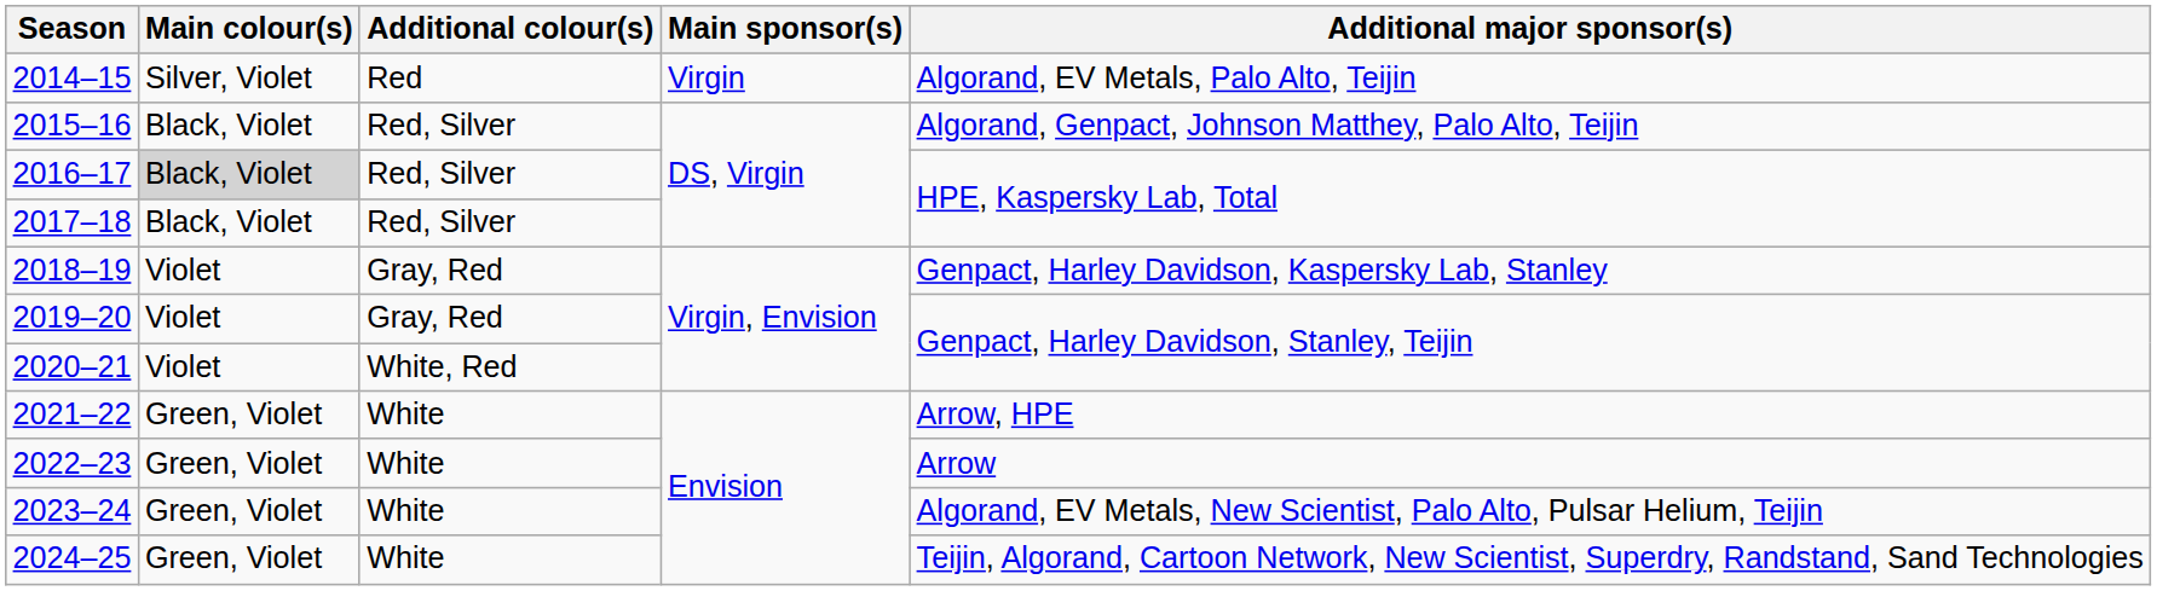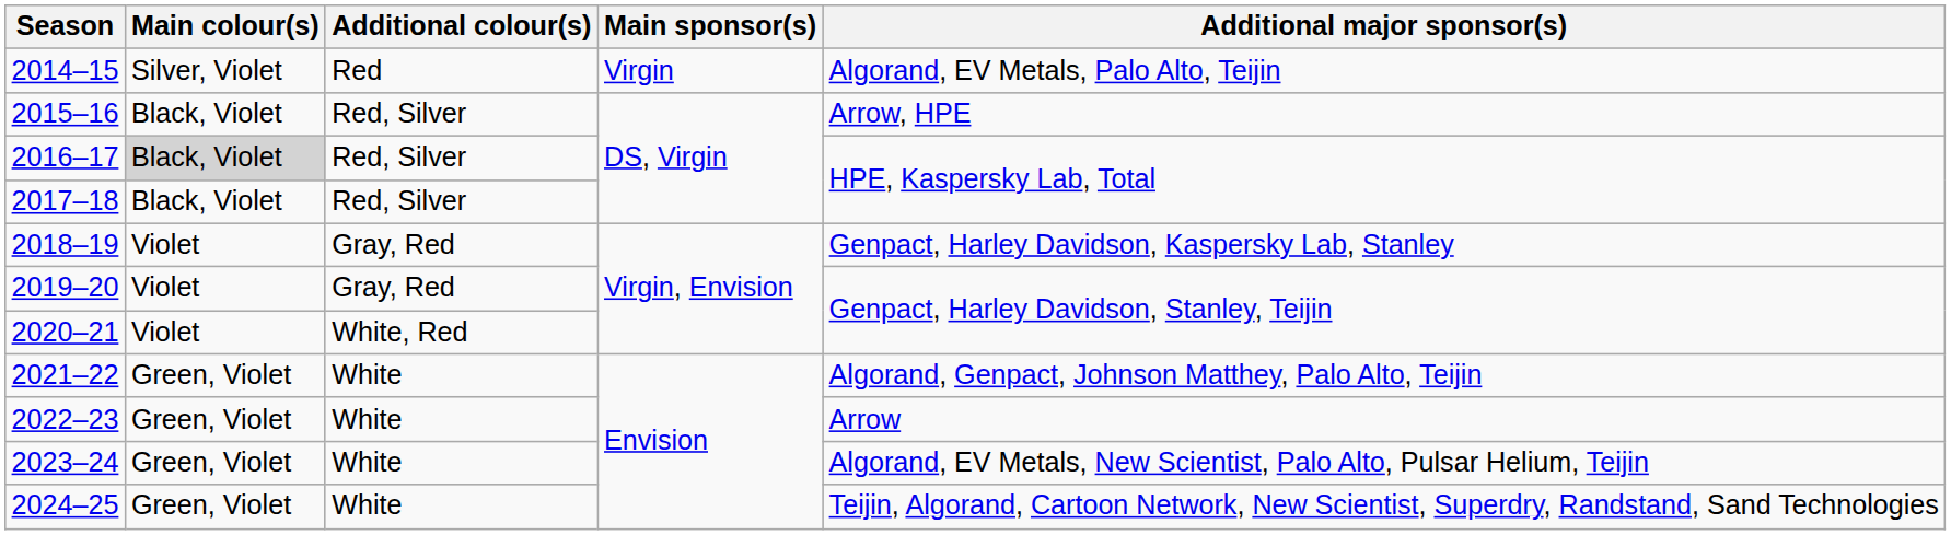2015–16 | Additional major sponsor(s): Algorand, Genpact, Johnson Matthey, Palo Alto, Teijin -> Arrow, HPE
2021–22 | Additional major sponsor(s): Arrow, HPE -> Algorand, Genpact, Johnson Matthey, Palo Alto, Teijin
